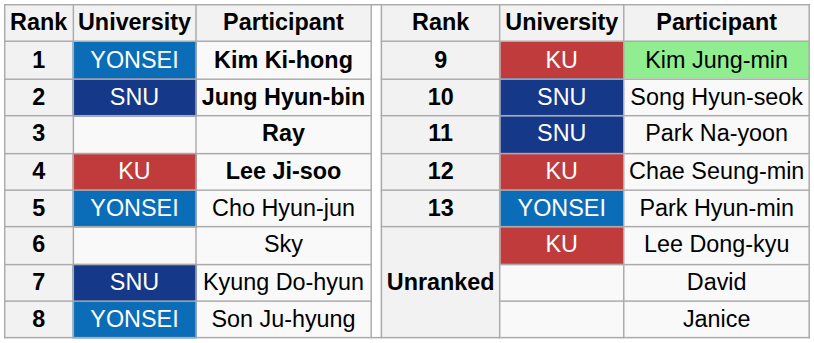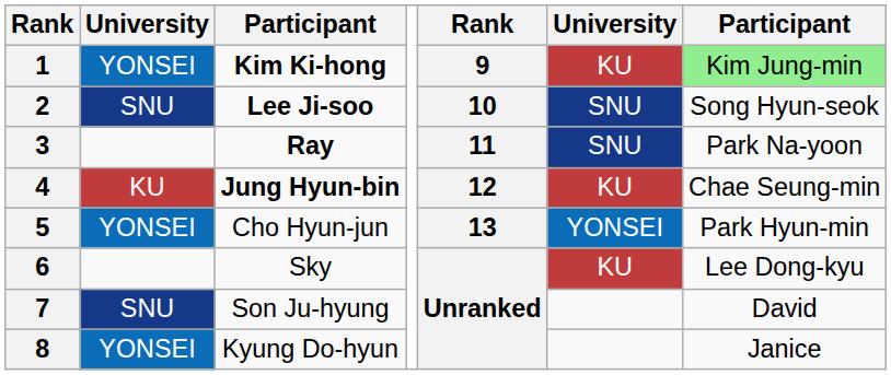2 | column 3: Jung Hyun-bin -> Lee Ji-soo
4 | column 3: Lee Ji-soo -> Jung Hyun-bin
7 | column 3: Kyung Do-hyun -> Son Ju-hyung
8 | column 3: Son Ju-hyung -> Kyung Do-hyun
